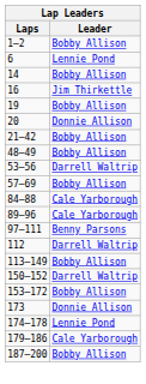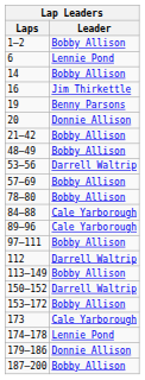19 | Leader: Bobby Allison -> Benny Parsons
+ row: 78–80 | Bobby Allison
97–111 | Leader: Benny Parsons -> Bobby Allison
173 | Leader: Donnie Allison -> Cale Yarborough
179–186 | Leader: Cale Yarborough -> Donnie Allison
